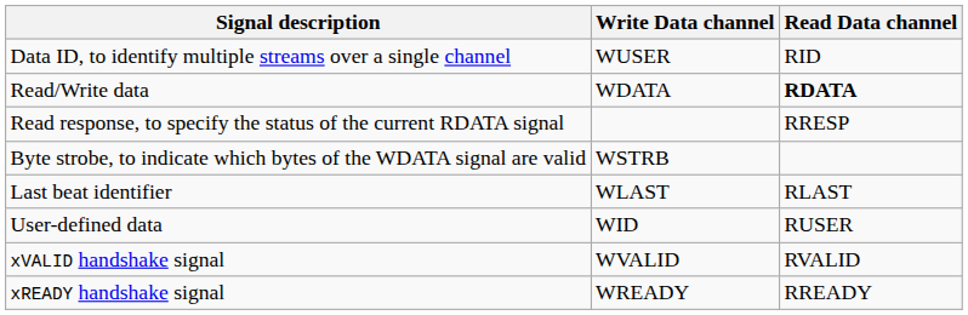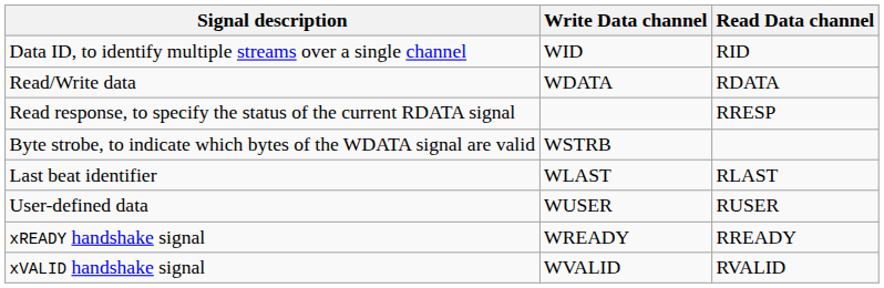Data ID, to identify multiple streams over a single channel | Write Data channel: WUSER -> WID
Read/Write data | Read Data channel: bold -> normal
User-defined data | Write Data channel: WID -> WUSER
rows swapped: xVALID handshake signal <-> xREADY handshake signal
